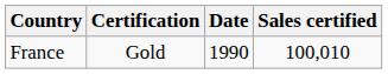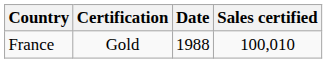France | Date: 1990 -> 1988
